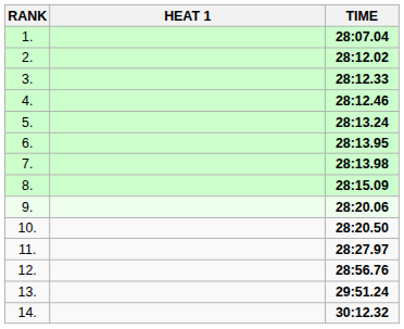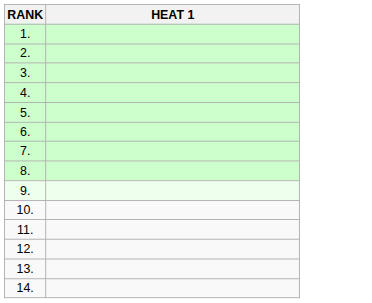- column: TIME | 28:07.04 | 28:12.02 | 28:12.33 | 28:12.46 | 28:13.24 | 28:13.95 | 28:13.98 | 28:15.09 | 28:20.06 | 28:20.50 | 28:27.97 | 28:56.76 | 29:51.24 | 30:12.32
